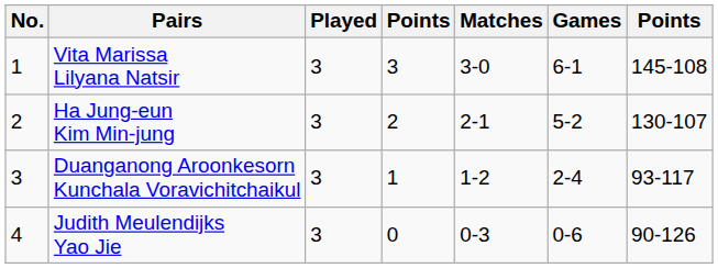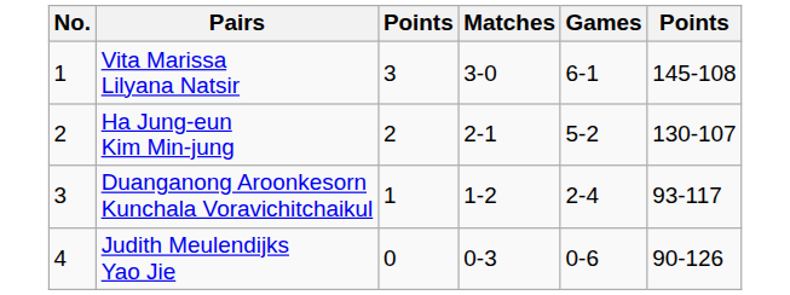- column: Played | 3 | 3 | 3 | 3
